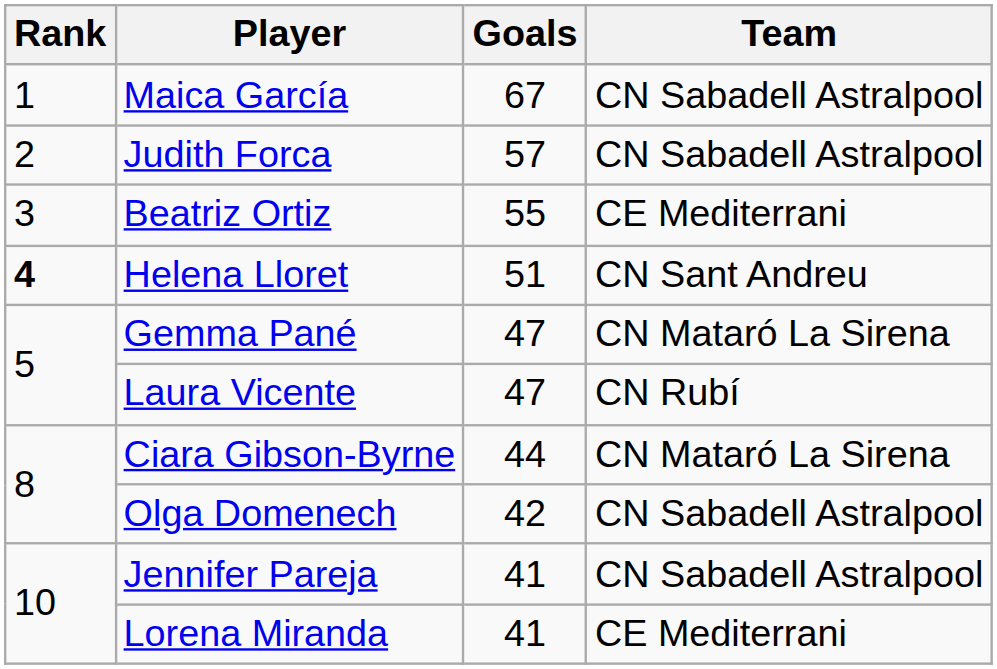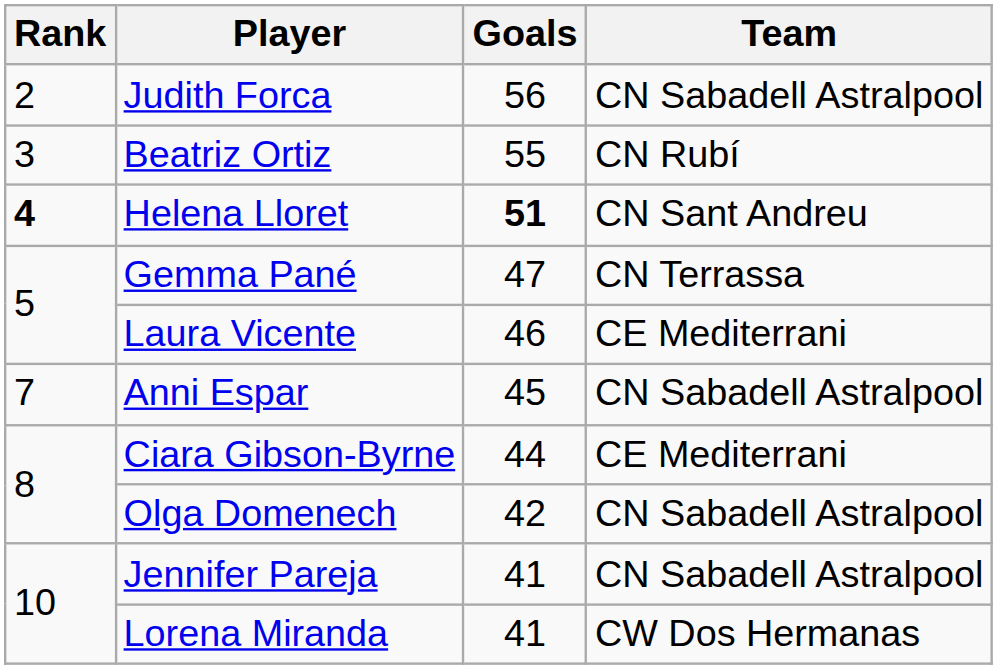- row: 1 | Maica García | 67 | CN Sabadell Astralpool
Judith Forca | Goals: 57 -> 56
Beatriz Ortiz | Team: CE Mediterrani -> CN Rubí
Helena Lloret | Goals: normal -> bold
Gemma Pané | Team: CN Mataró La Sirena -> CN Terrassa
Laura Vicente | Goals: 47 -> 46
Laura Vicente | Team: CN Rubí -> CE Mediterrani
+ row: 7 | Anni Espar | 45 | CN Sabadell Astralpool
Ciara Gibson-Byrne | Team: CN Mataró La Sirena -> CE Mediterrani
Lorena Miranda | Team: CE Mediterrani -> CW Dos Hermanas
